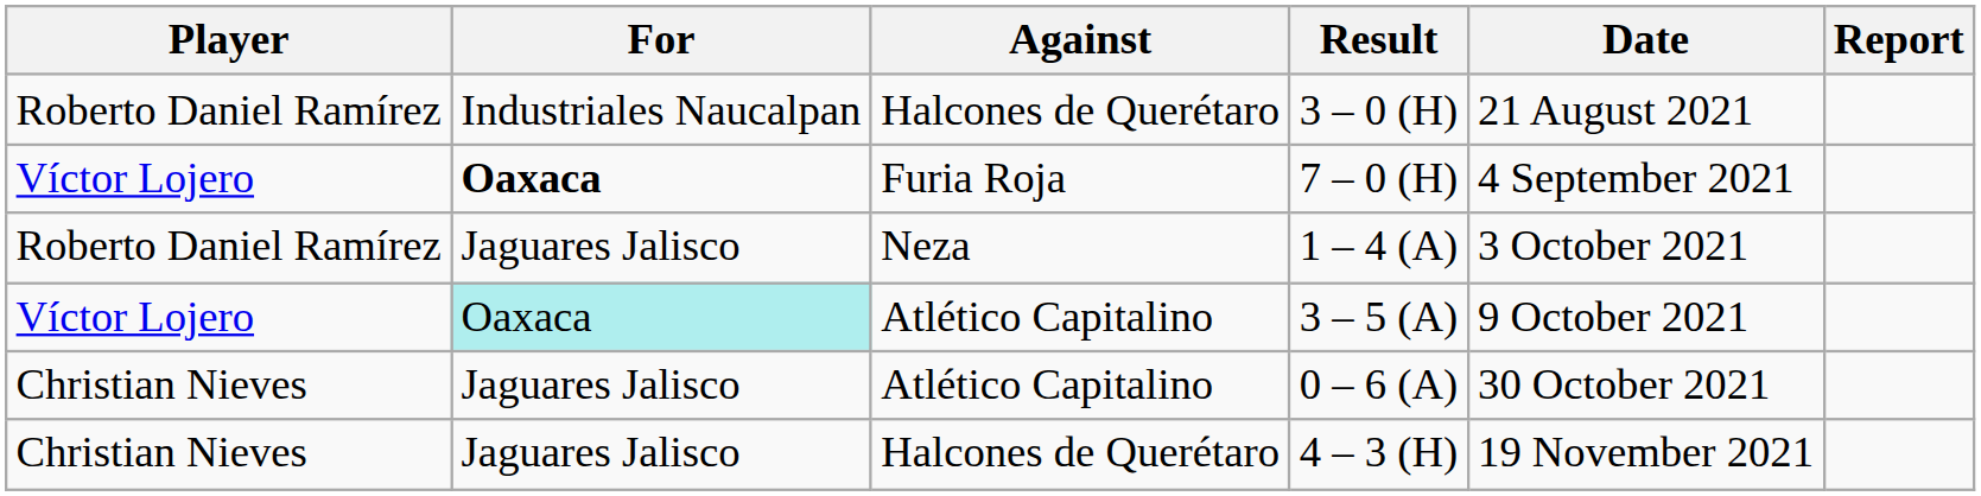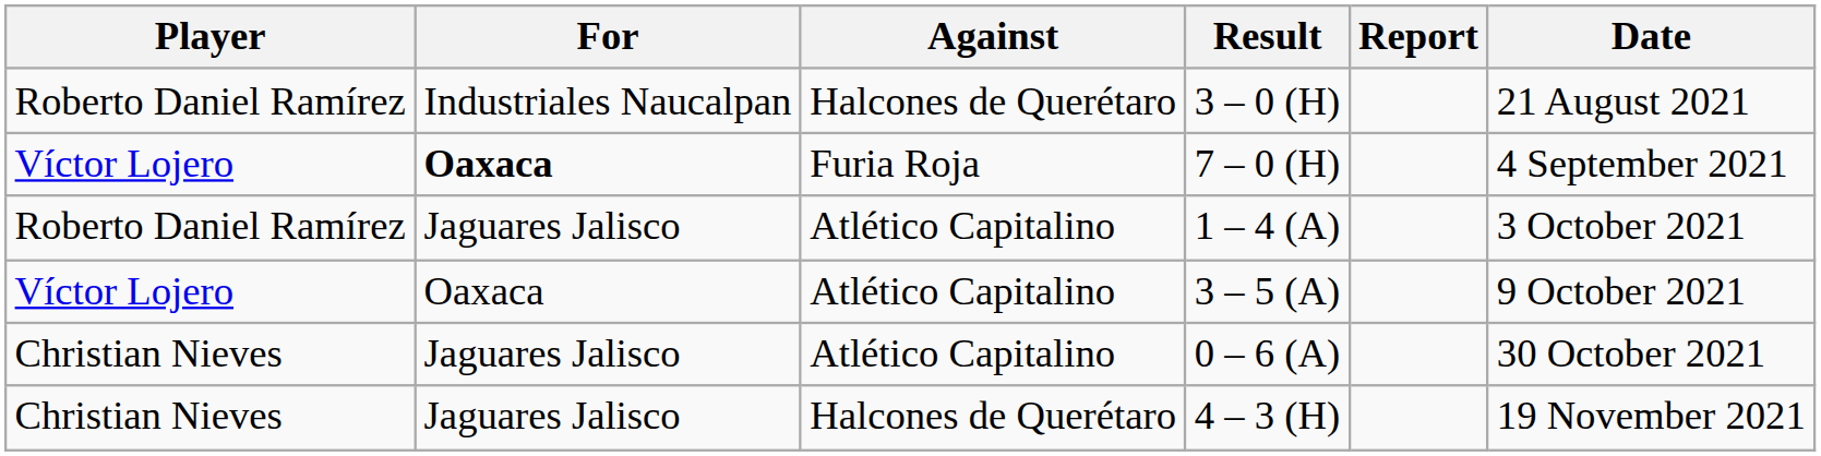columns swapped: Date <-> Report
1 – 4 (A) | Against: Neza -> Atlético Capitalino
3 – 5 (A) | For: paleturquoise background -> no background
